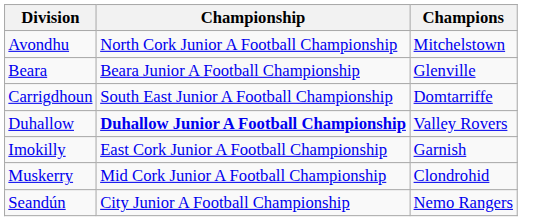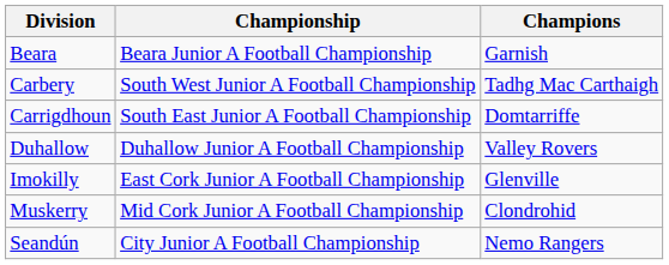- row: Avondhu | North Cork Junior A Football Championship | Mitchelstown
Beara | Champions: Glenville -> Garnish
+ row: Carbery | South West Junior A Football Championship | Tadhg Mac Carthaigh
Duhallow | Championship: bold -> normal
Imokilly | Champions: Garnish -> Glenville
